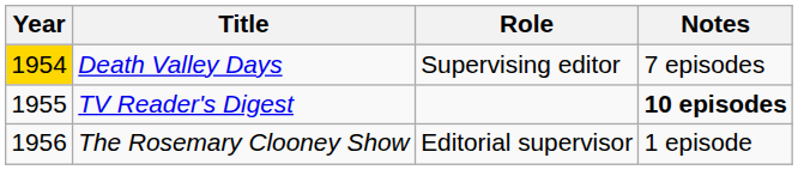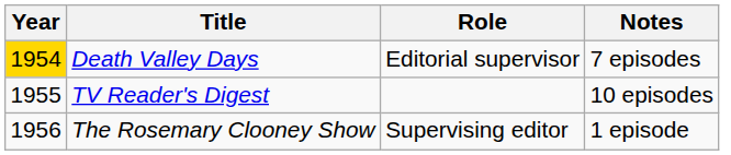Death Valley Days | Role: Supervising editor -> Editorial supervisor
TV Reader's Digest | Notes: bold -> normal
The Rosemary Clooney Show | Role: Editorial supervisor -> Supervising editor
